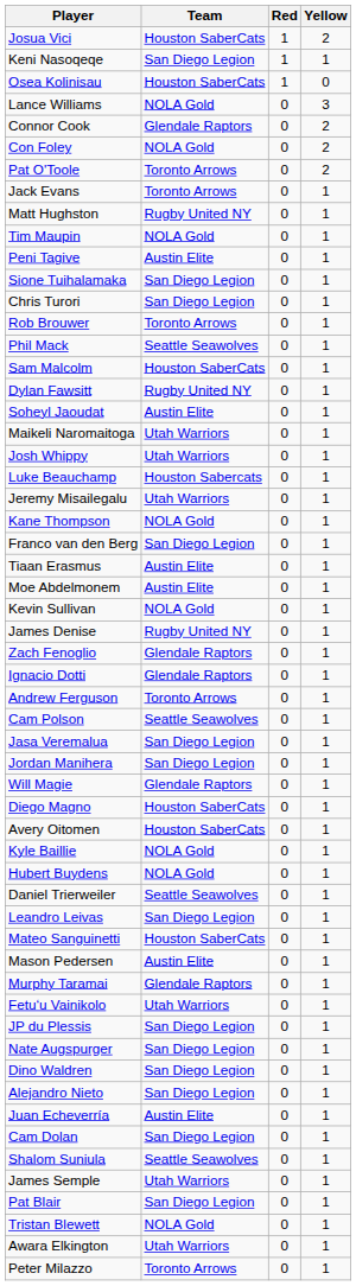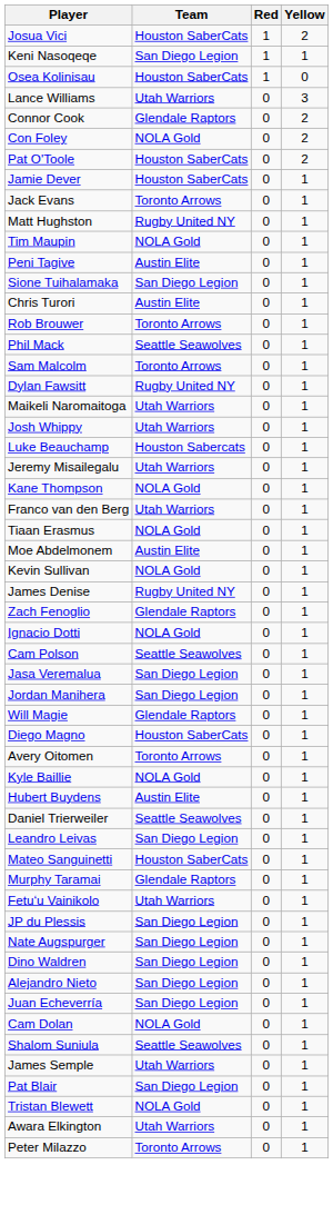Lance Williams | Team: NOLA Gold -> Utah Warriors
Pat O'Toole | Team: Toronto Arrows -> Houston SaberCats
+ row: Jamie Dever | Houston SaberCats | 0 | 1
Chris Turori | Team: San Diego Legion -> Austin Elite
Sam Malcolm | Team: Houston SaberCats -> Toronto Arrows
- row: Soheyl Jaoudat | Austin Elite | 0 | 1
Franco van den Berg | Team: San Diego Legion -> Utah Warriors
Tiaan Erasmus | Team: Austin Elite -> NOLA Gold
Ignacio Dotti | Team: Glendale Raptors -> NOLA Gold
- row: Andrew Ferguson | Toronto Arrows | 0 | 1
Avery Oitomen | Team: Houston SaberCats -> Toronto Arrows
Hubert Buydens | Team: NOLA Gold -> Austin Elite
- row: Mason Pedersen | Austin Elite | 0 | 1
Juan Echeverría | Team: Austin Elite -> San Diego Legion
Cam Dolan | Team: San Diego Legion -> NOLA Gold
